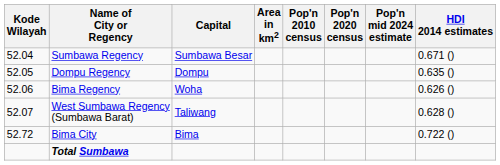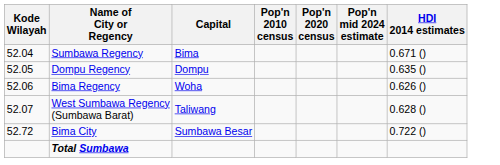- column: Area in km2
Sumbawa Regency | Capital: Sumbawa Besar -> Bima
Bima City | Capital: Bima -> Sumbawa Besar
